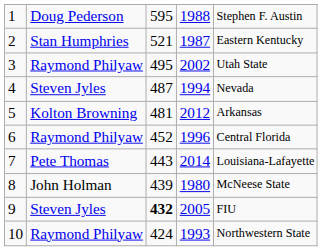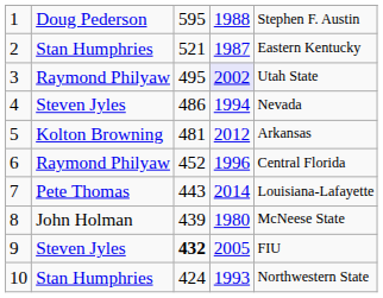3 | column 4: no background -> lavender background
4 | column 3: 487 -> 486
10 | column 2: Raymond Philyaw -> Stan Humphries
